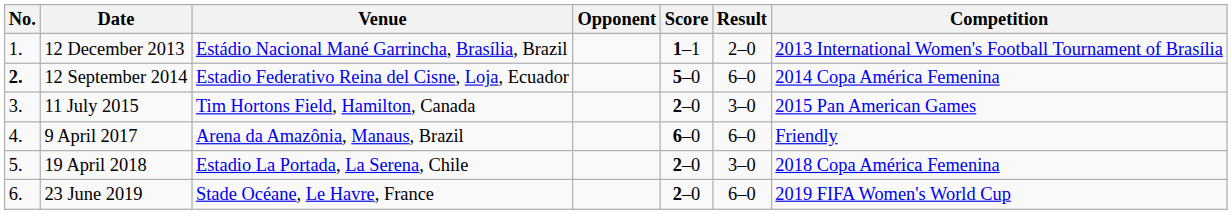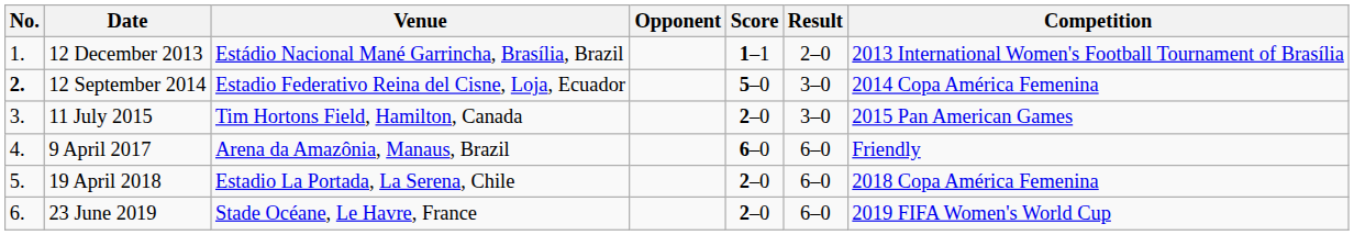12 September 2014 | Result: 6–0 -> 3–0
19 April 2018 | Result: 3–0 -> 6–0
